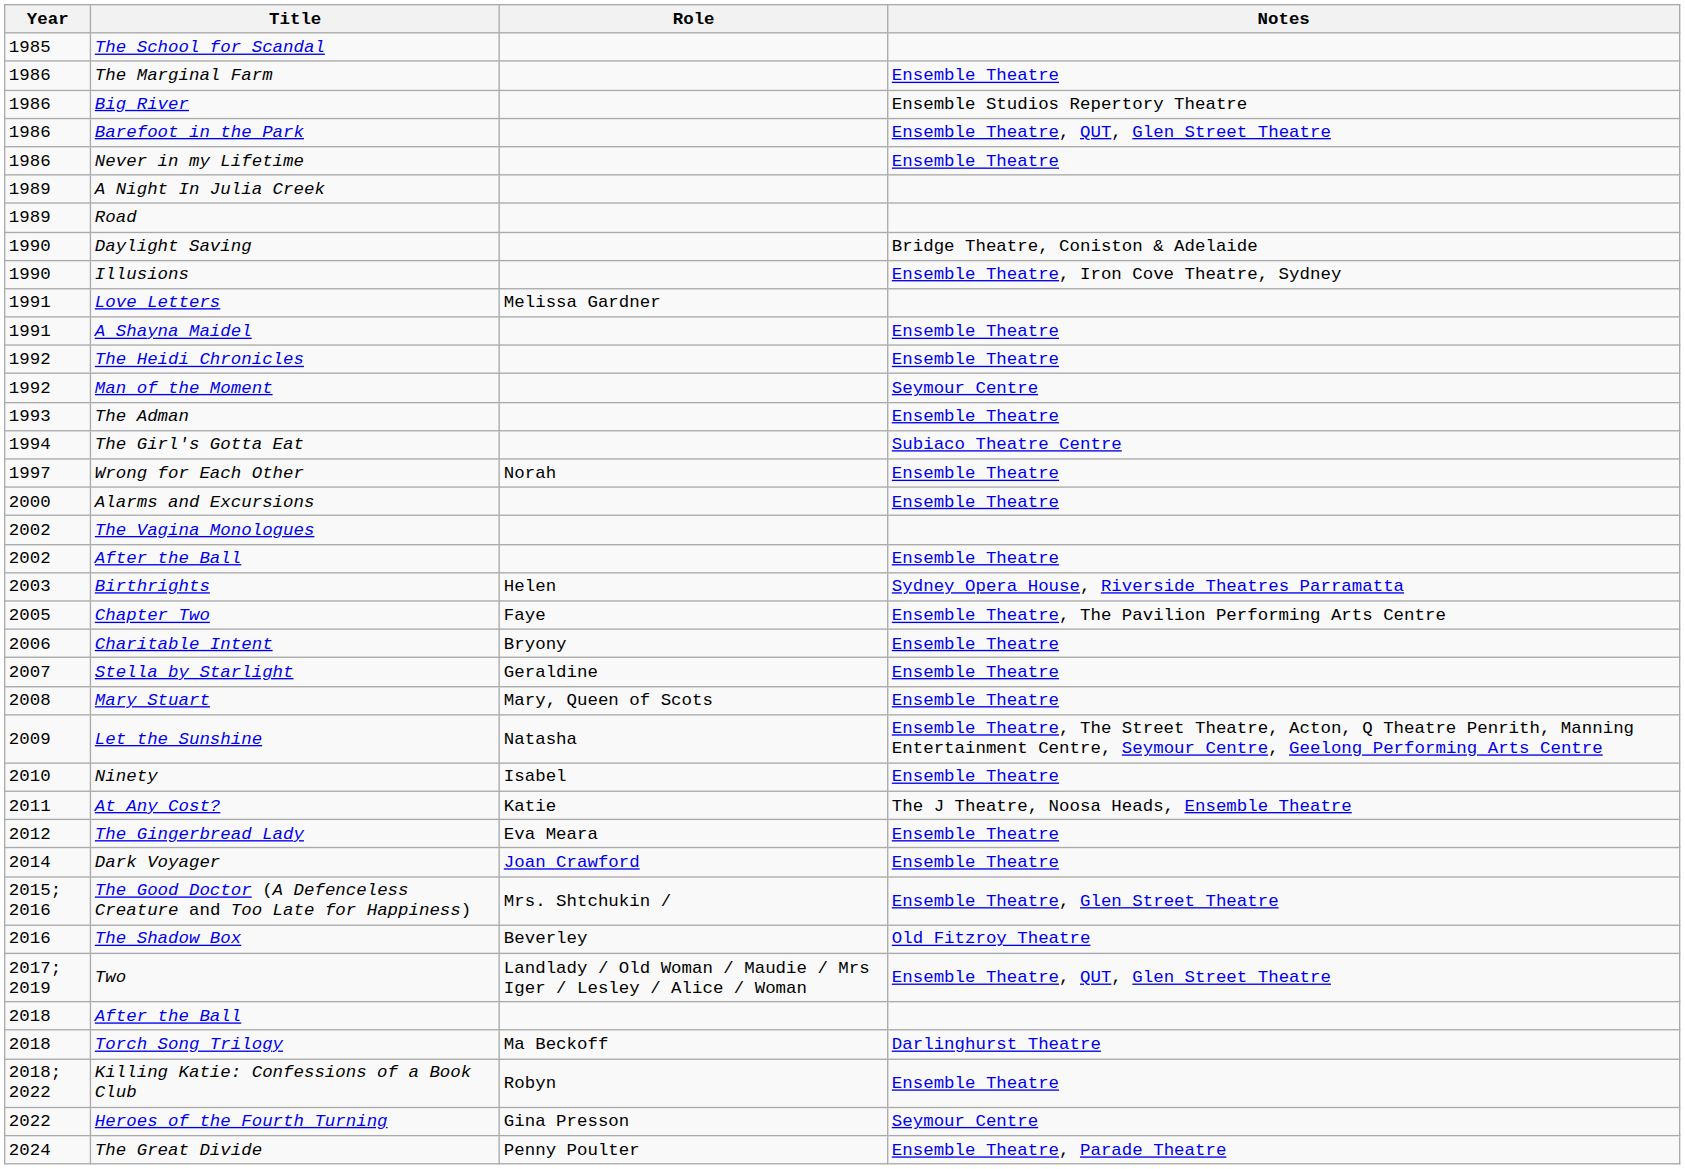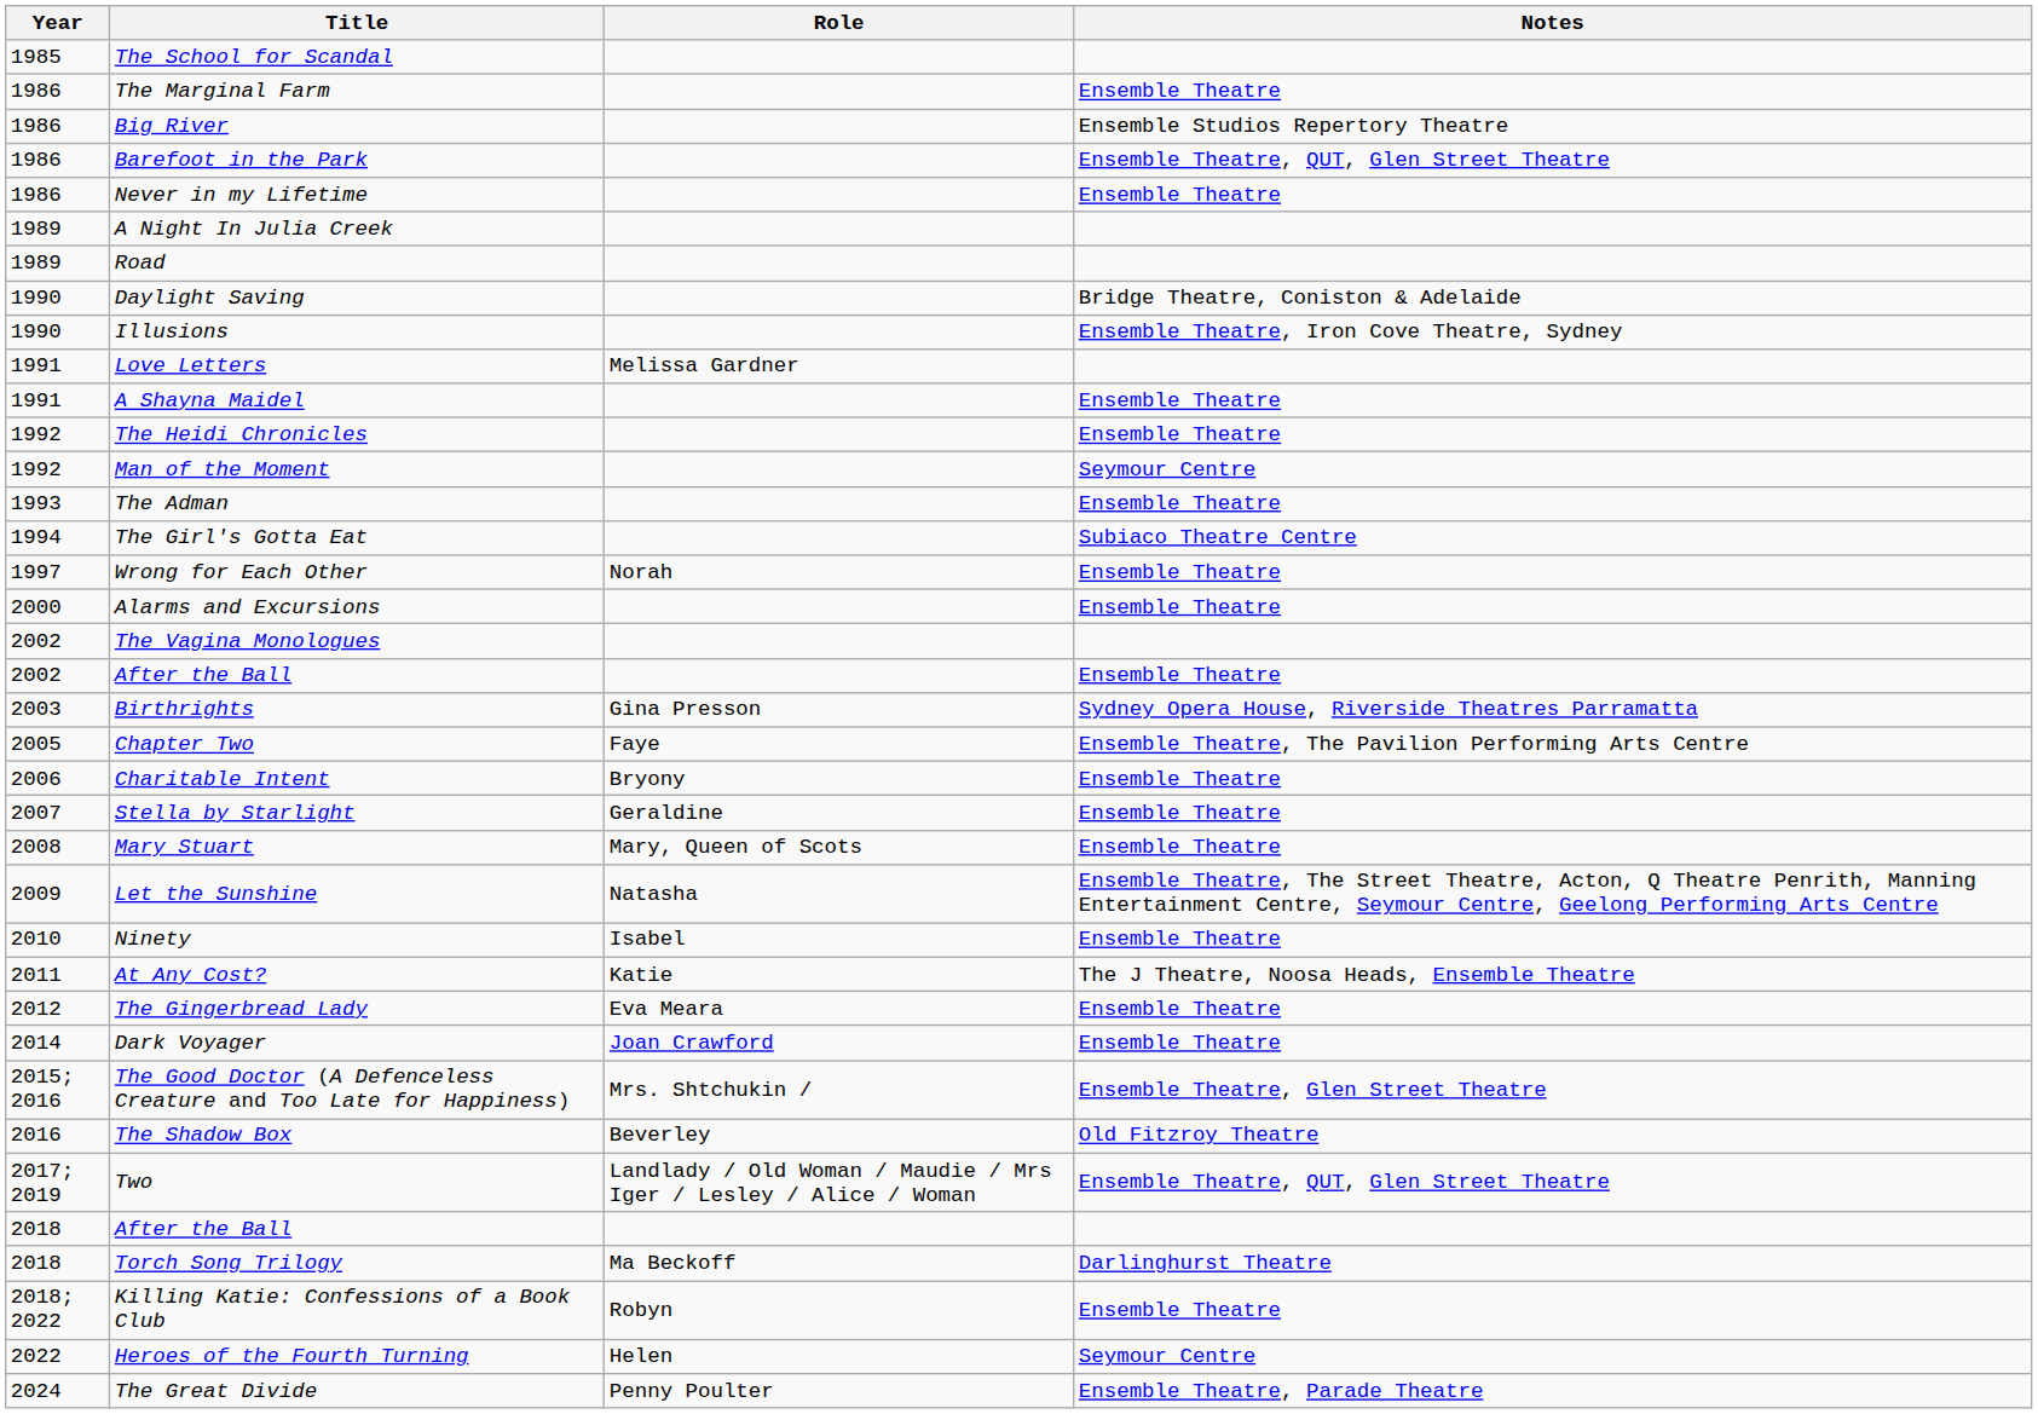Birthrights | Role: Helen -> Gina Presson
Heroes of the Fourth Turning | Role: Gina Presson -> Helen
